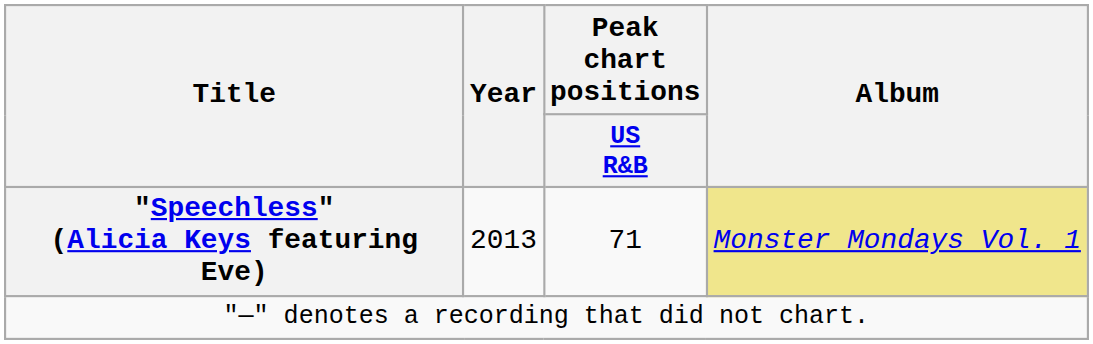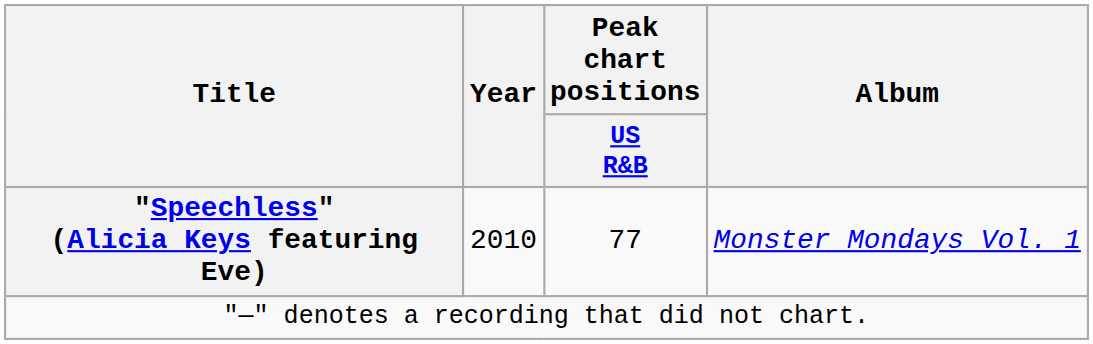"Speechless" (Alicia Keys featuring Eve) | Year: 2013 -> 2010
"Speechless" (Alicia Keys featuring Eve) | Peak chart positions / US R&B: 71 -> 77
"Speechless" (Alicia Keys featuring Eve) | Album: khaki background -> no background
